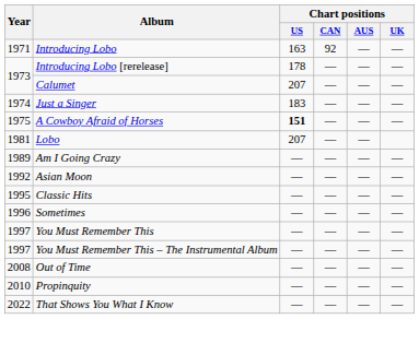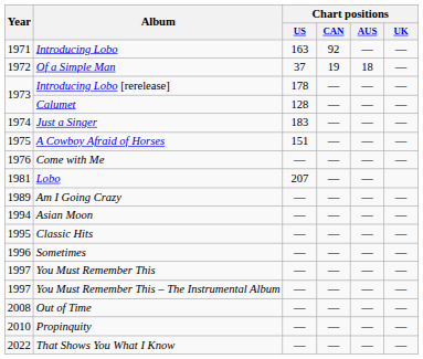+ row: 1972 | Of a Simple Man | 37 | 19 | 18 | —
Calumet | Chart positions / US: 207 -> 128
A Cowboy Afraid of Horses | Chart positions / US: bold -> normal
+ row: 1976 | Come with Me | — | — | — | —
Asian Moon | Year: 1992 -> 1994
